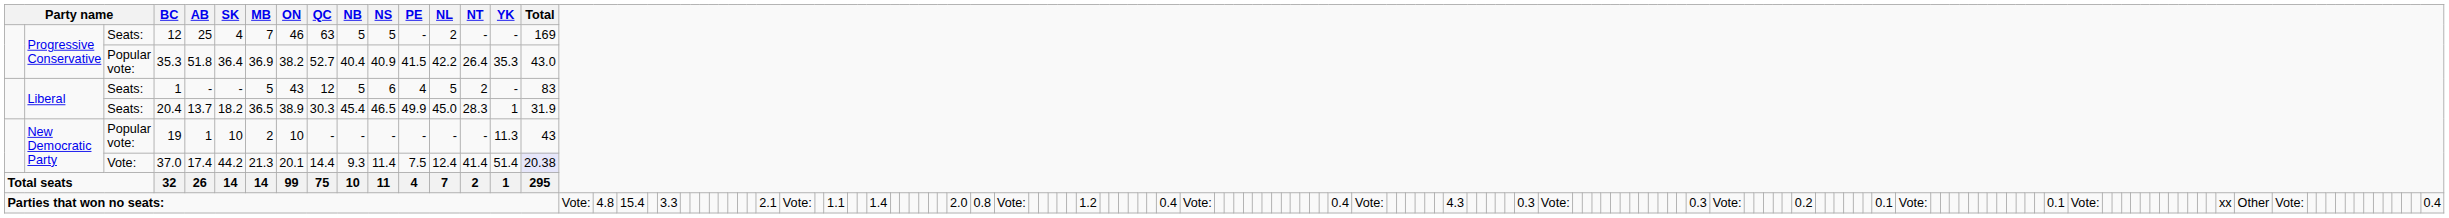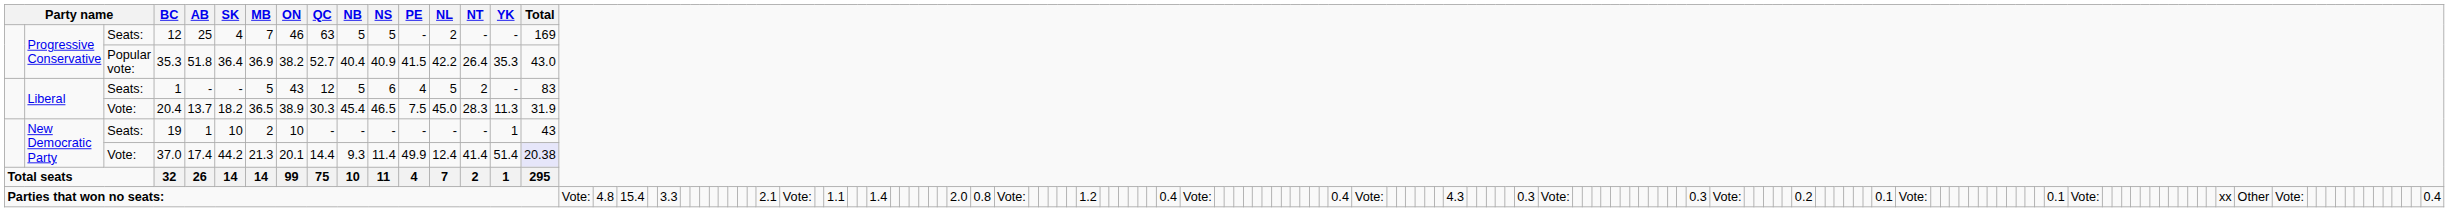20.4 | column 3: Seats: -> Vote:
20.4 | PE: 49.9 -> 7.5
20.4 | YK: 1 -> 11.3
19 | column 3: Popular vote: -> Seats:
19 | YK: 11.3 -> 1
37.0 | PE: 7.5 -> 49.9
